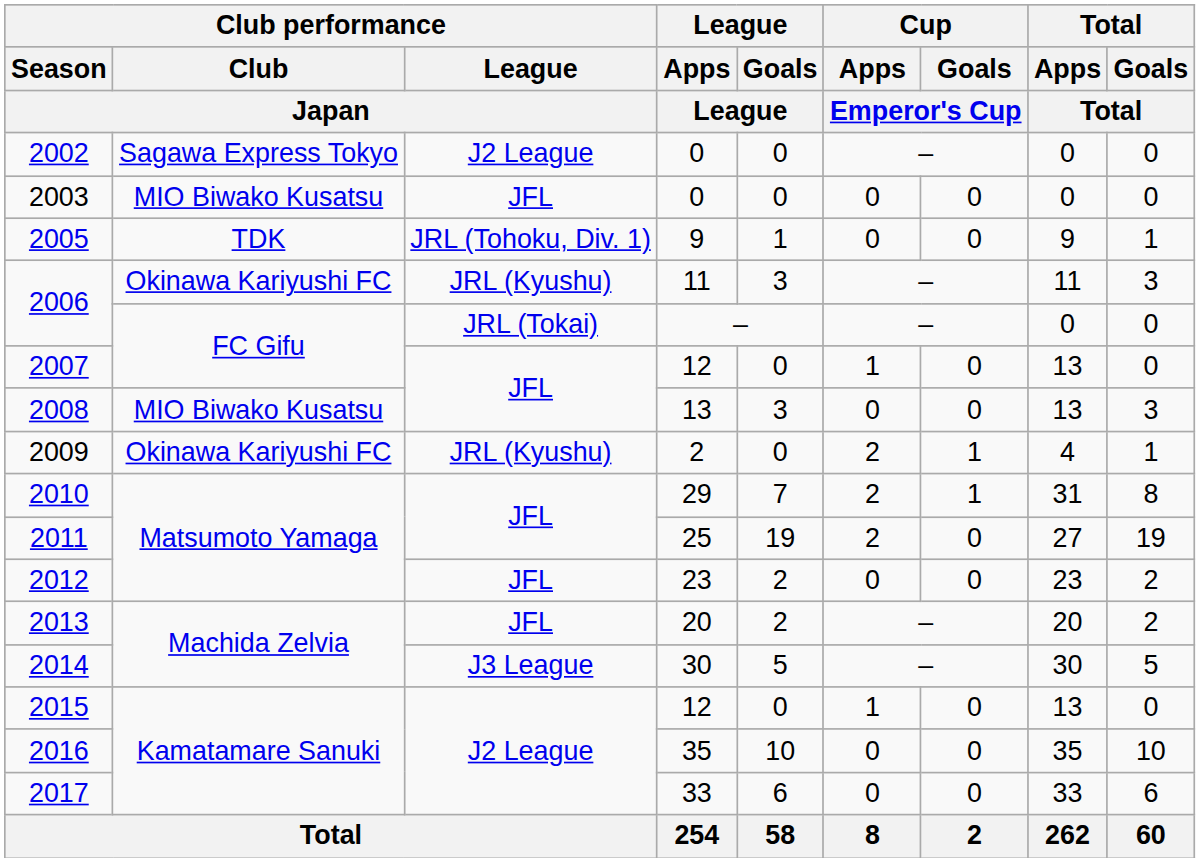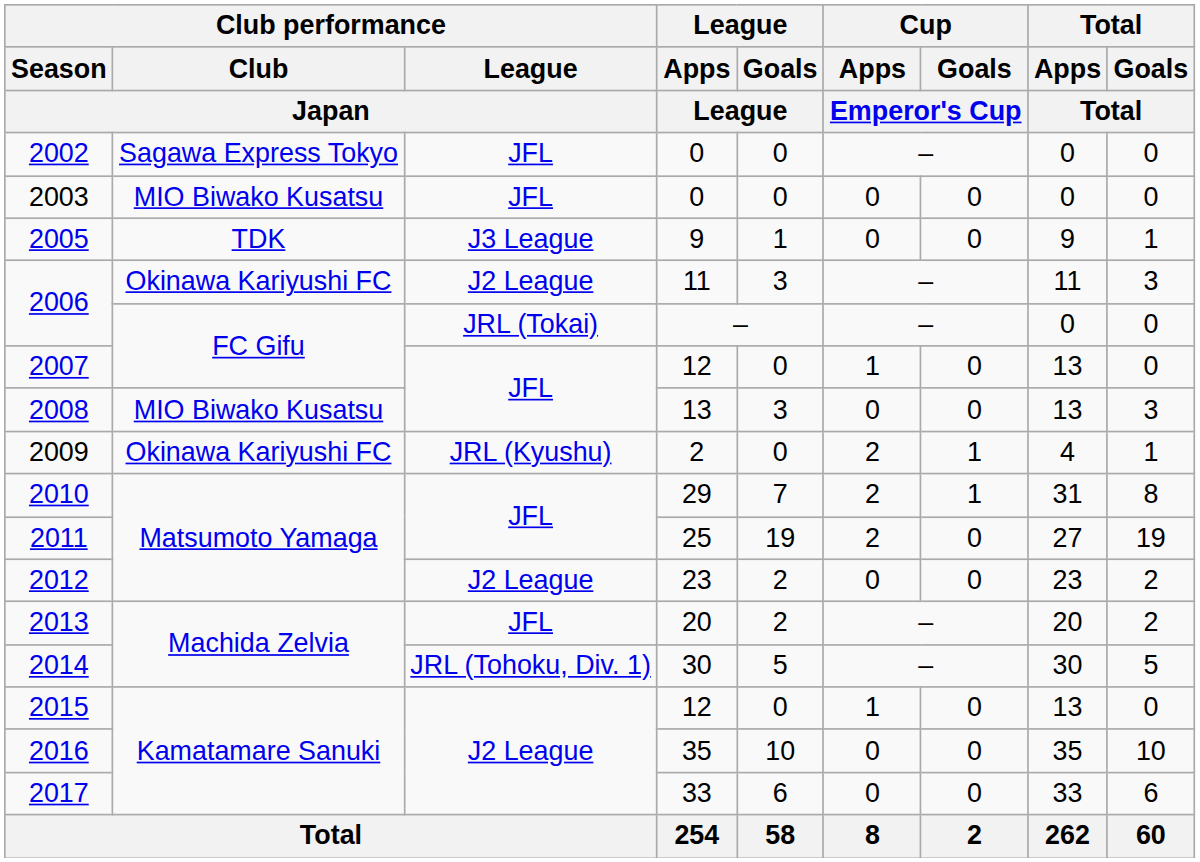2002 | Club performance / League / Japan: J2 League -> JFL
2005 | Club performance / League / Japan: JRL (Tohoku, Div. 1) -> J3 League
2006 / 11 | Club performance / League / Japan: JRL (Kyushu) -> J2 League
2012 | Club performance / League / Japan: JFL -> J2 League
2014 | Club performance / League / Japan: J3 League -> JRL (Tohoku, Div. 1)
